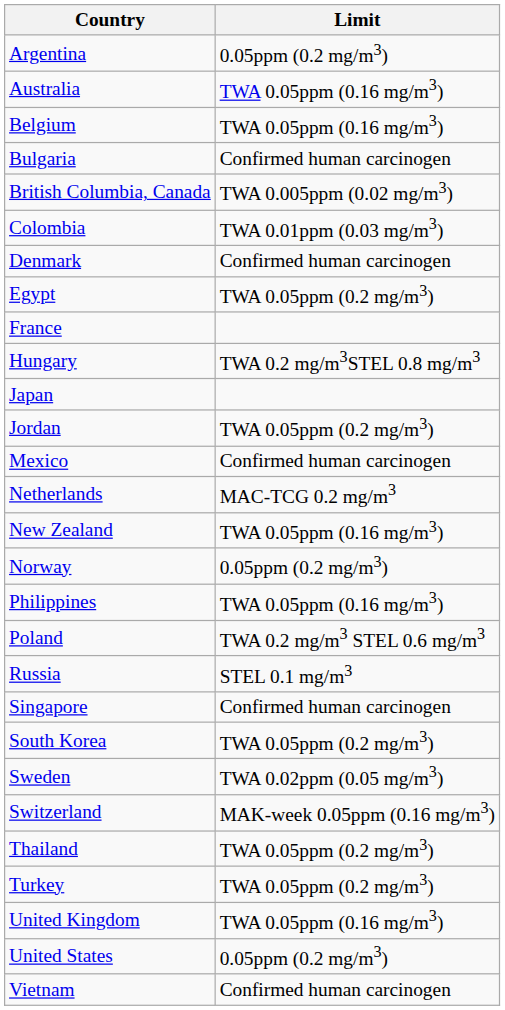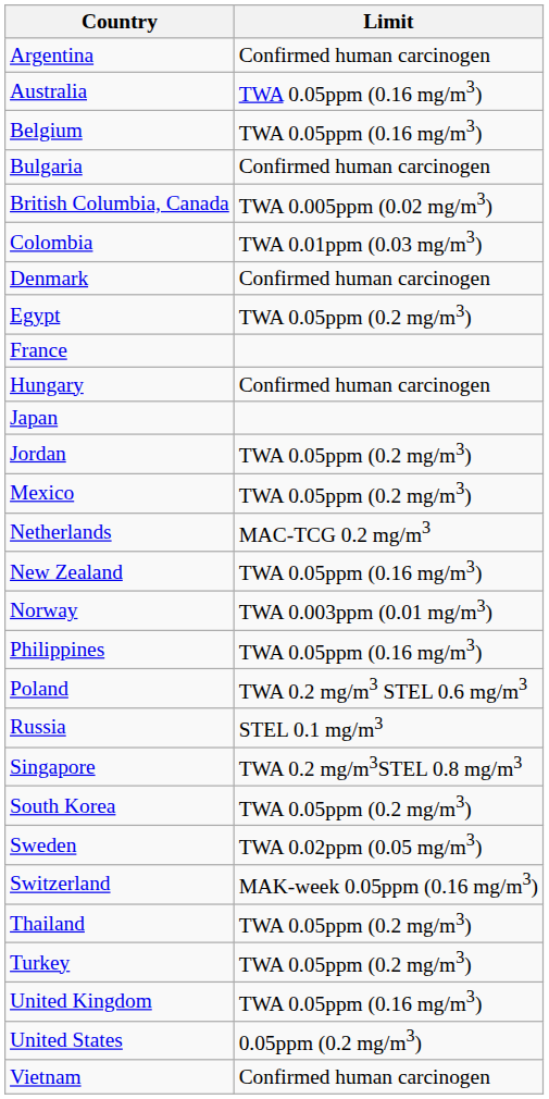Argentina | Limit: 0.05ppm (0.2 mg/m3) -> Confirmed human carcinogen
Hungary | Limit: TWA 0.2 mg/m3STEL 0.8 mg/m3 -> Confirmed human carcinogen
Mexico | Limit: Confirmed human carcinogen -> TWA 0.05ppm (0.2 mg/m3)
Norway | Limit: 0.05ppm (0.2 mg/m3) -> TWA 0.003ppm (0.01 mg/m3)
Singapore | Limit: Confirmed human carcinogen -> TWA 0.2 mg/m3STEL 0.8 mg/m3
